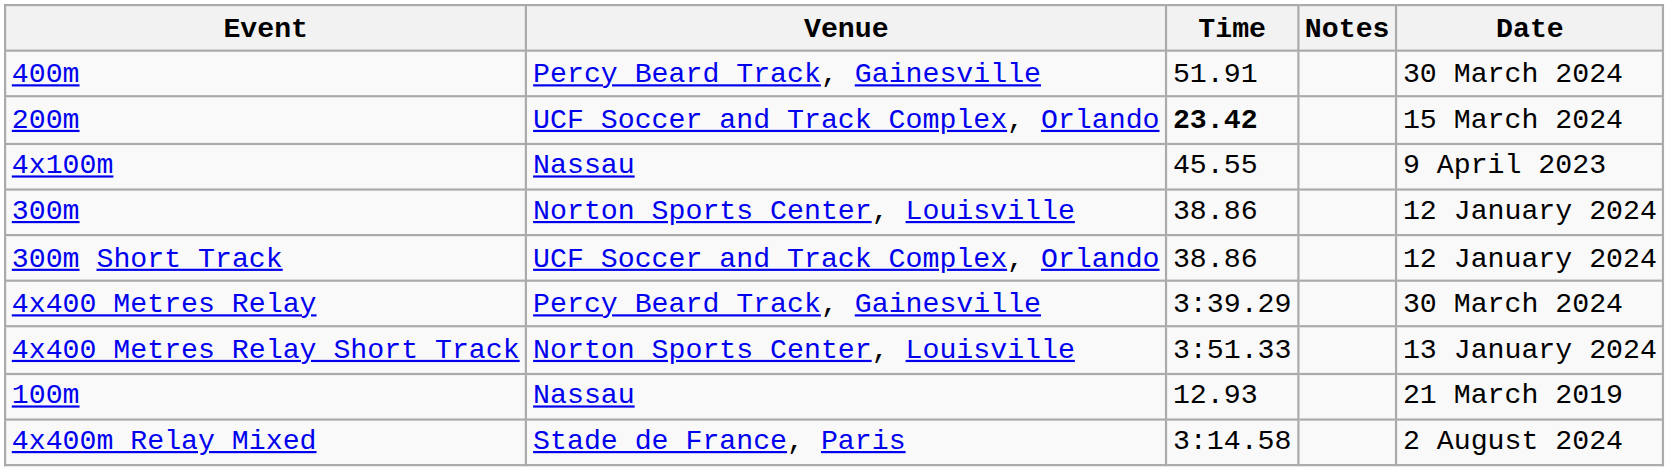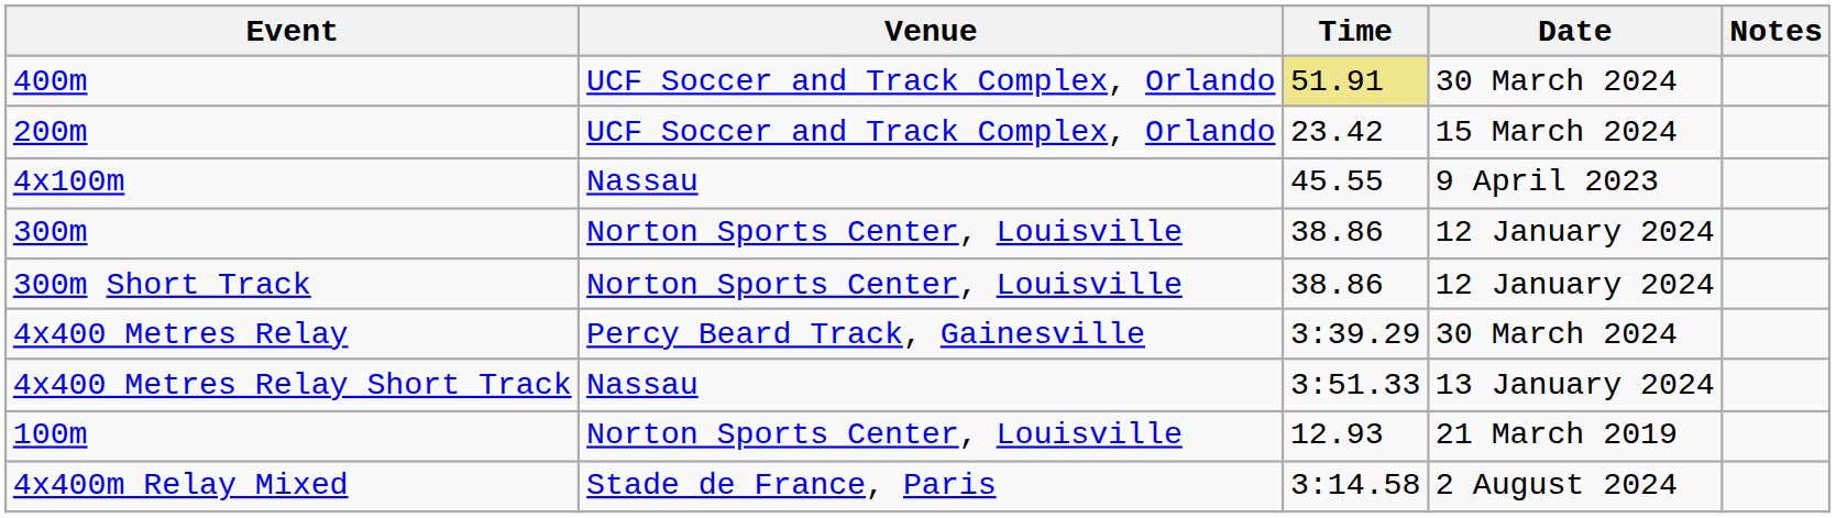columns swapped: Date <-> Notes
400m | Venue: Percy Beard Track, Gainesville -> UCF Soccer and Track Complex, Orlando
400m | Time: no background -> khaki background
200m | Time: bold -> normal
300m Short Track | Venue: UCF Soccer and Track Complex, Orlando -> Norton Sports Center, Louisville
4x400 Metres Relay Short Track | Venue: Norton Sports Center, Louisville -> Nassau
100m | Venue: Nassau -> Norton Sports Center, Louisville
